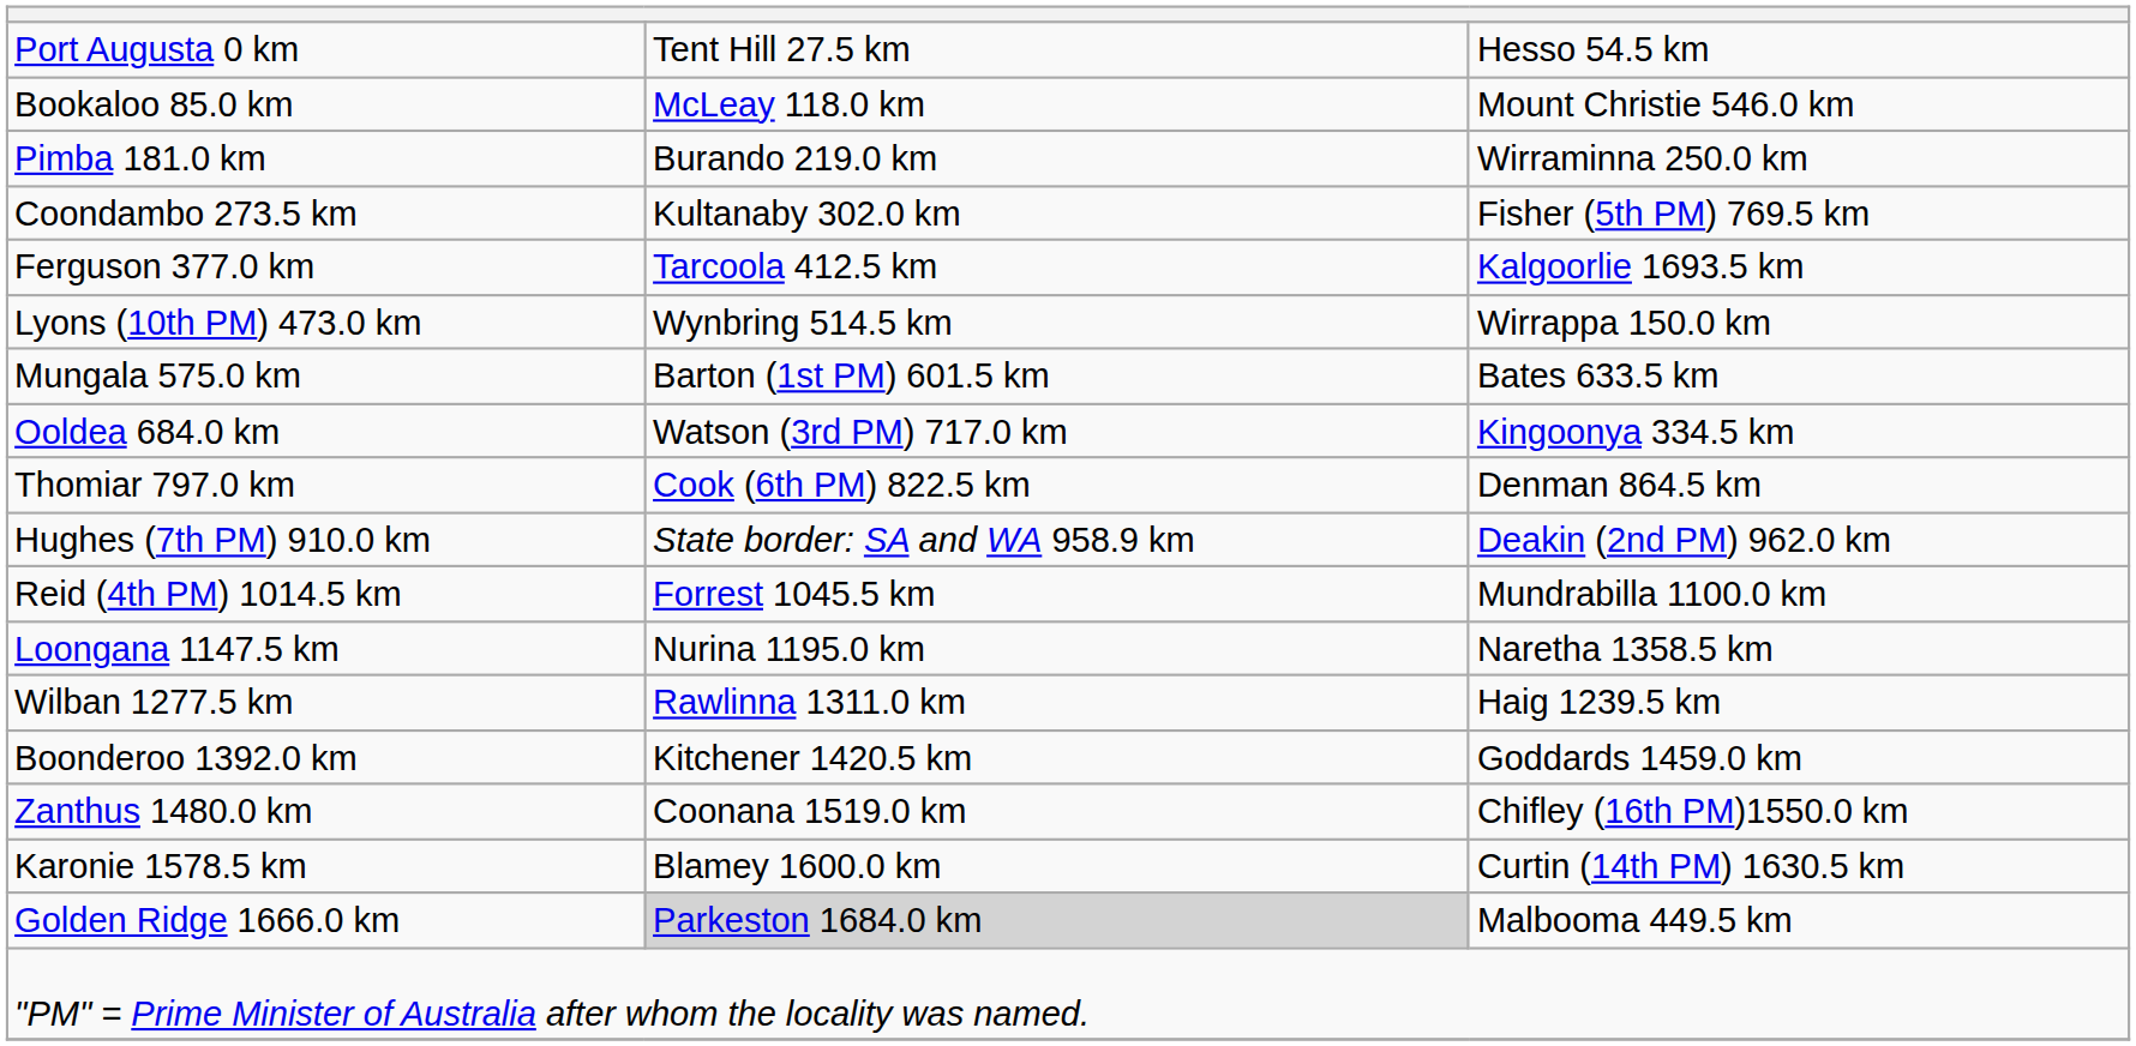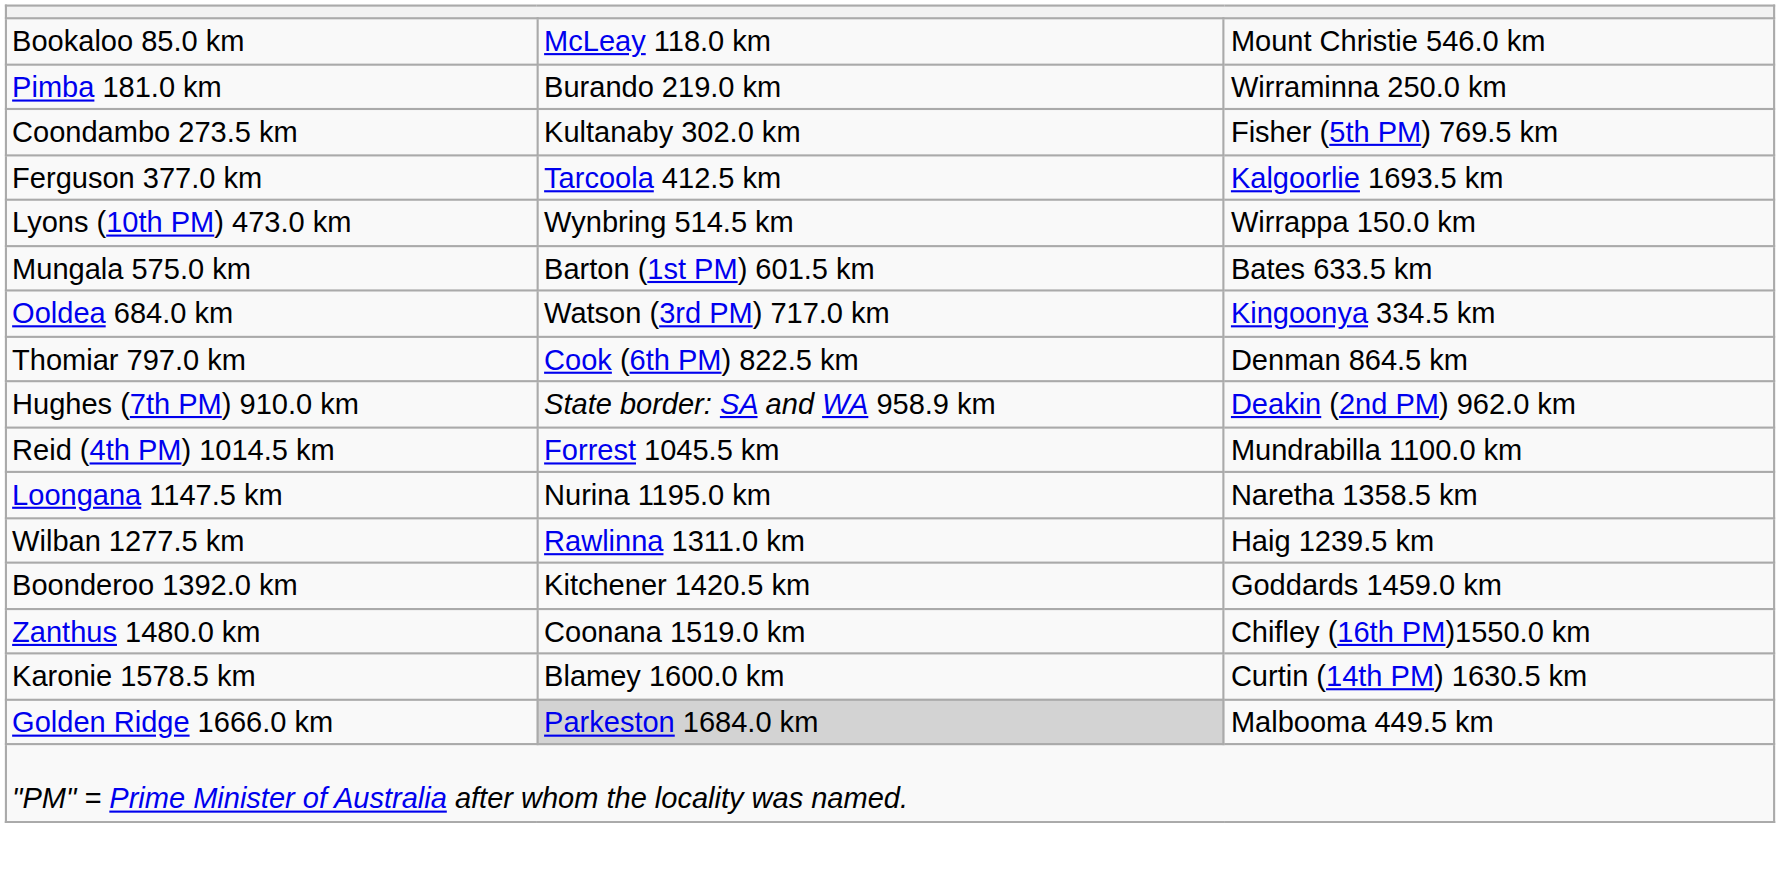- row: Port Augusta 0 km | Tent Hill 27.5 km | Hesso 54.5 km
